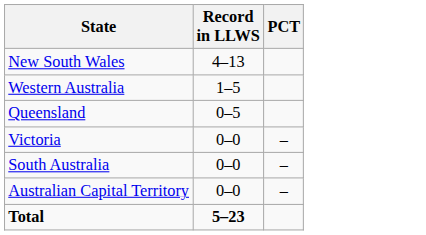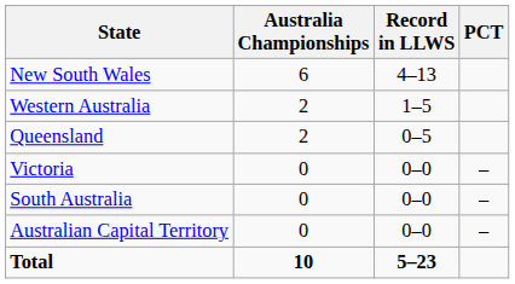+ column: Australia Championships | 6 | 2 | 2 | 0 | 0 | 0 | 10
